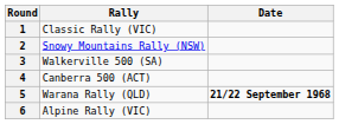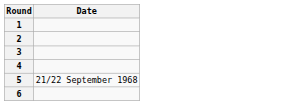- column: Rally | Classic Rally (VIC) | Snowy Mountains Rally (NSW) | Walkerville 500 (SA) | Canberra 500 (ACT) | Warana Rally (QLD) | Alpine Rally (VIC)
5 | Date: bold -> normal
